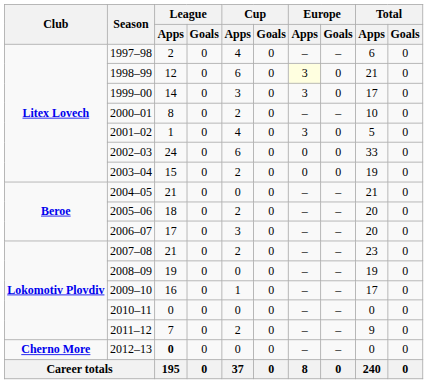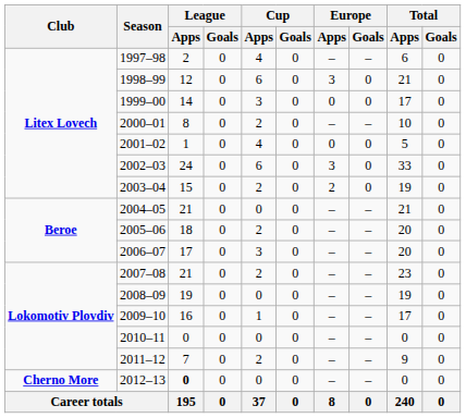1998–99 | Europe / Apps: lightyellow background -> no background
1999–00 | Europe / Apps: 3 -> 0
2001–02 | Europe / Apps: 3 -> 0
2002–03 | Europe / Apps: 0 -> 3
2003–04 | Europe / Apps: 0 -> 2
